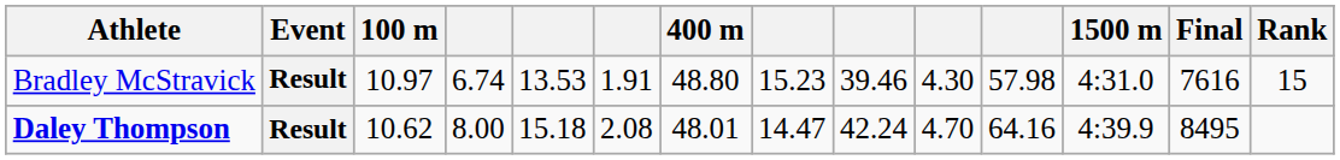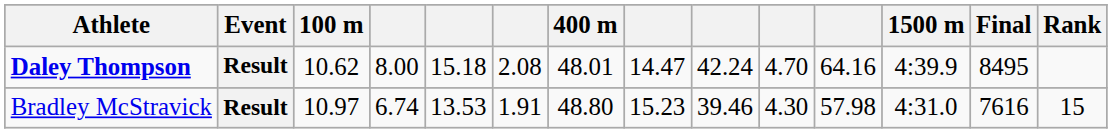rows swapped: Bradley McStravick <-> Daley Thompson
